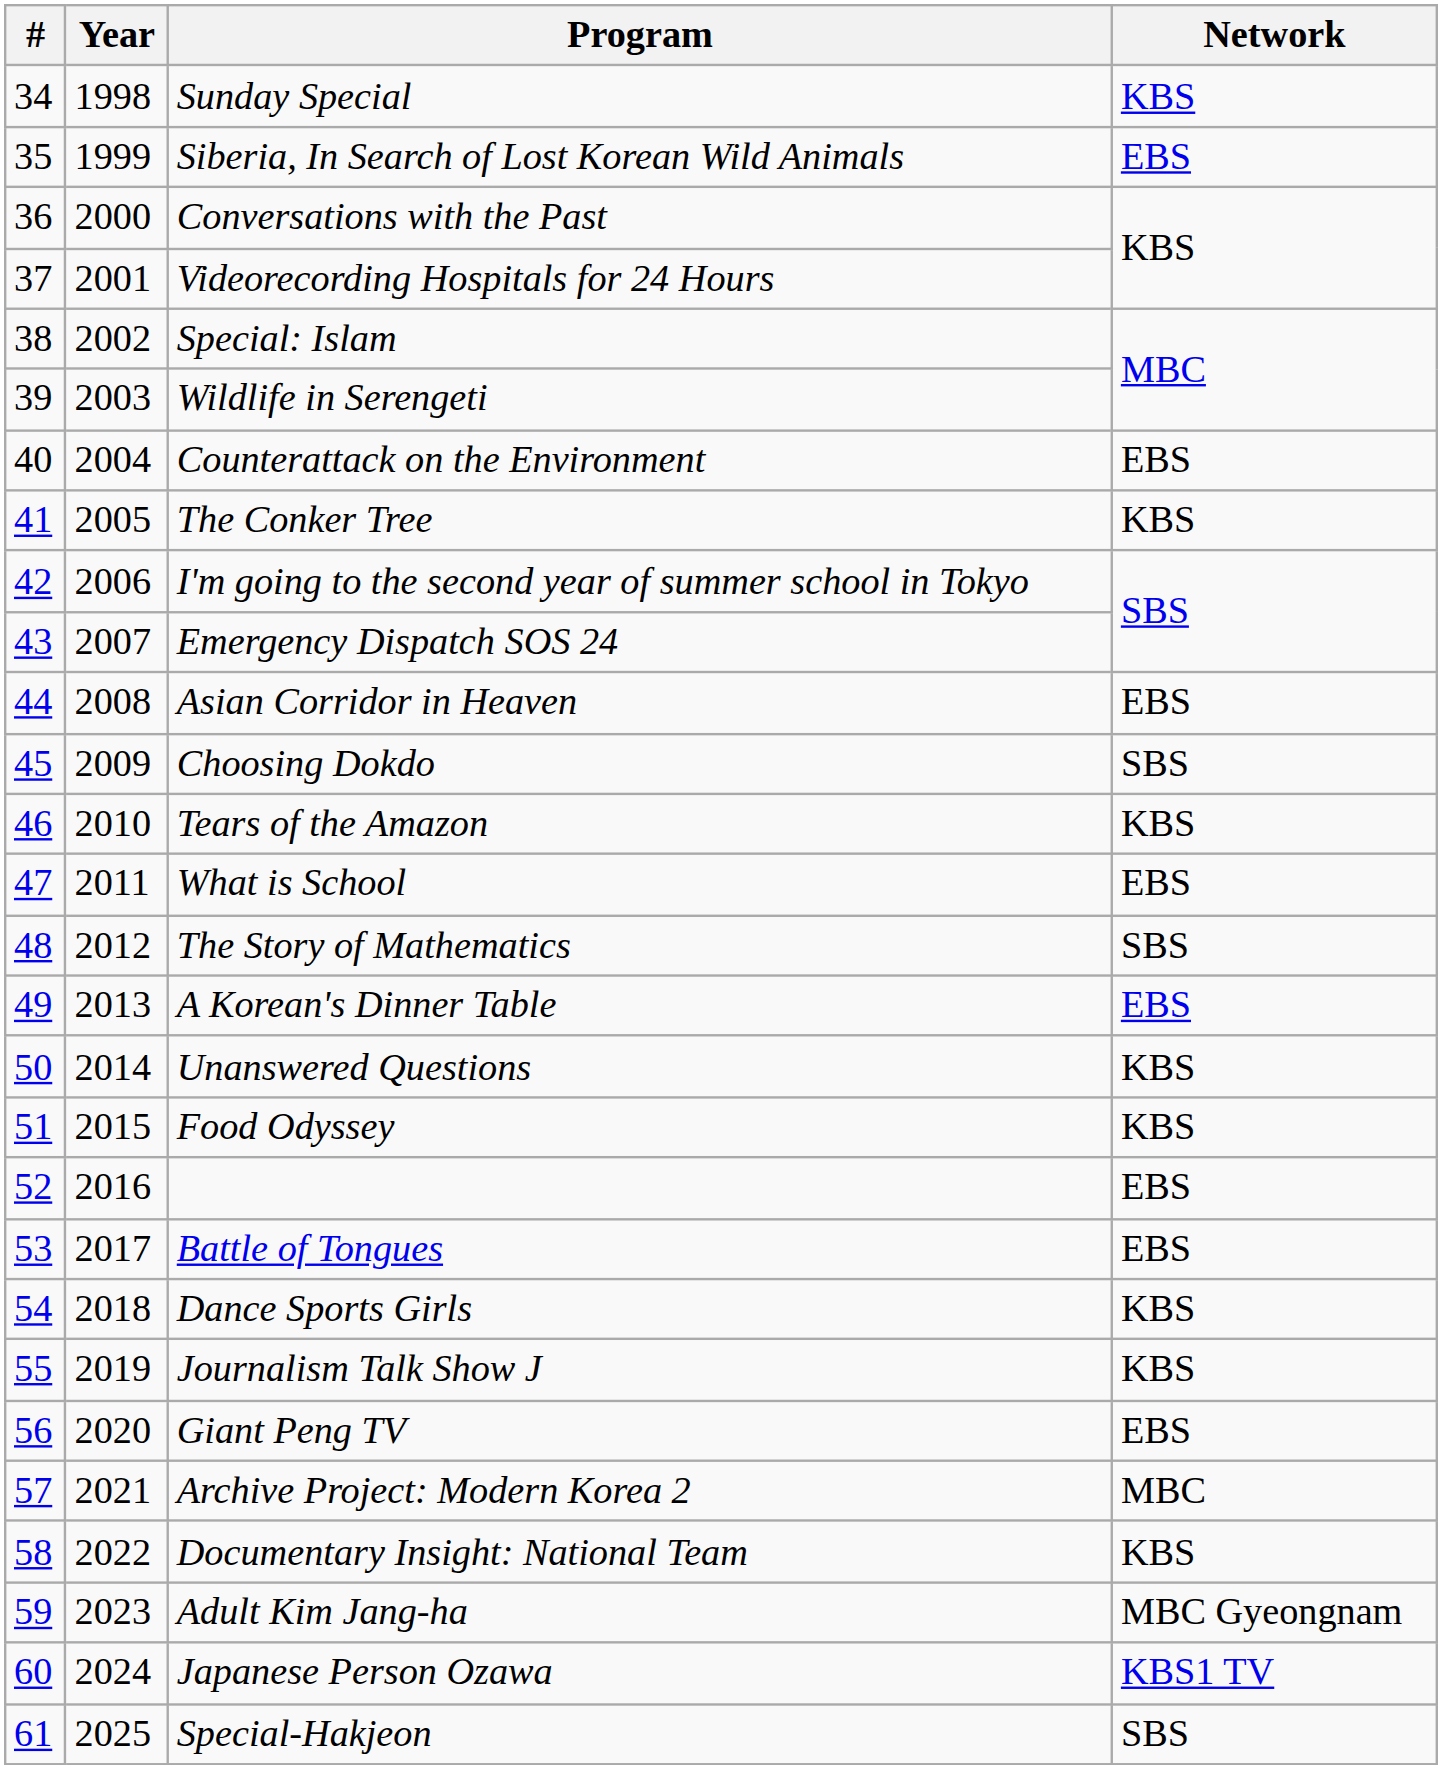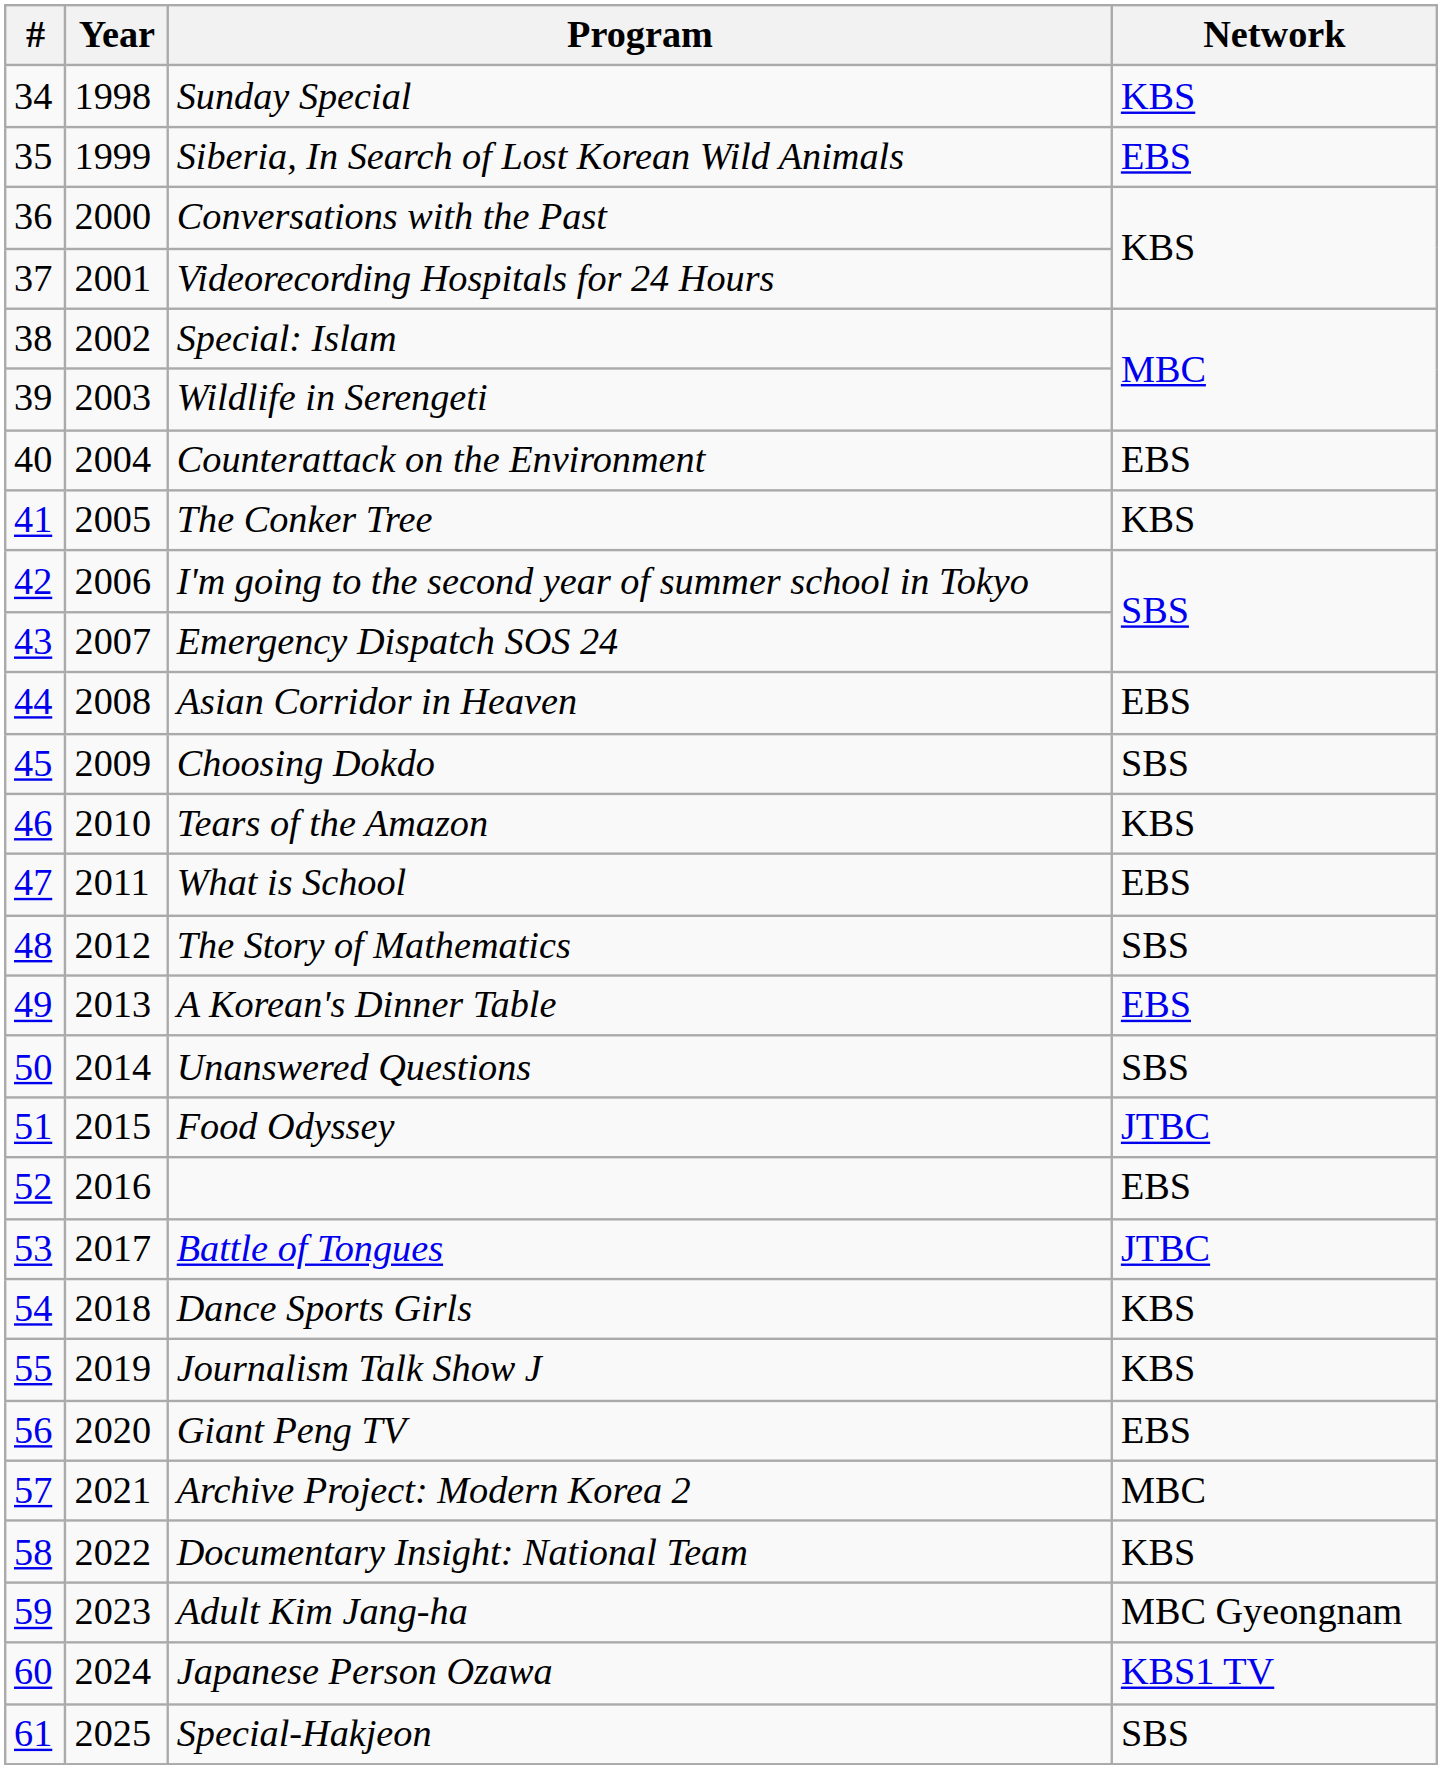Unanswered Questions | Network: KBS -> SBS
Food Odyssey | Network: KBS -> JTBC
Battle of Tongues | Network: EBS -> JTBC
